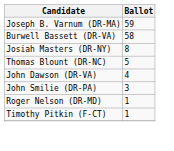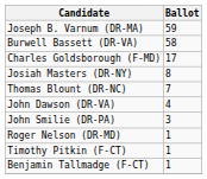+ row: Charles Goldsborough (F-MD) | 17
Thomas Blount (DR-NC) | Ballot: 5 -> 7
+ row: Benjamin Tallmadge (F-CT) | 1
